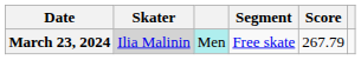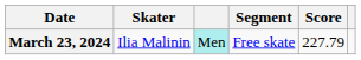March 23, 2024 | Skater: lightgrey background -> no background
March 23, 2024 | Score: 267.79 -> 227.79
